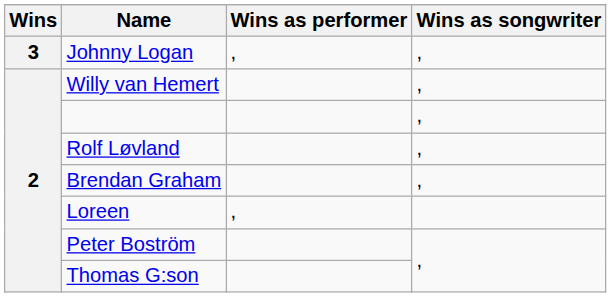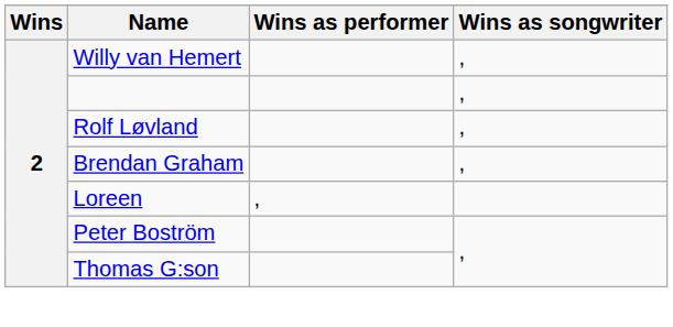- row: 3 | Johnny Logan | , | ,
